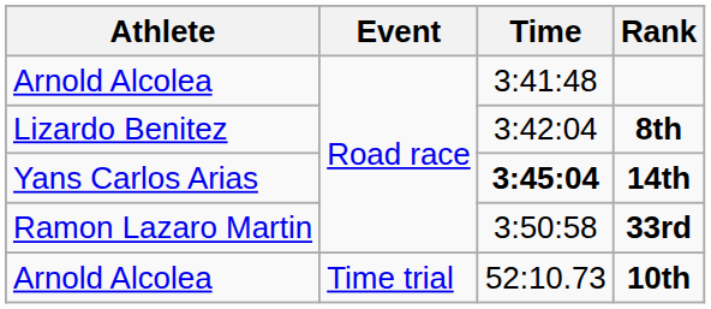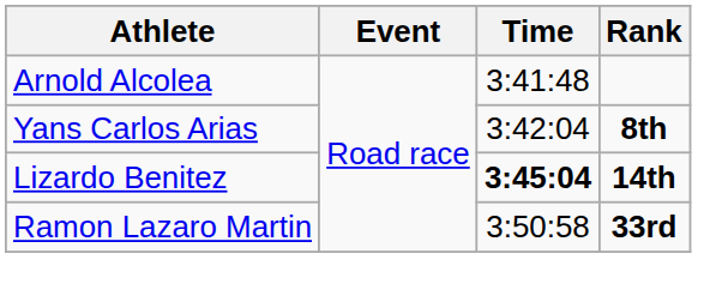8th | Athlete: Lizardo Benitez -> Yans Carlos Arias
14th | Athlete: Yans Carlos Arias -> Lizardo Benitez
- row: Arnold Alcolea | Time trial | 52:10.73 | 10th
